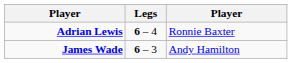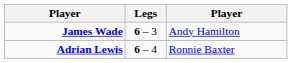rows swapped: Adrian Lewis <-> James Wade
